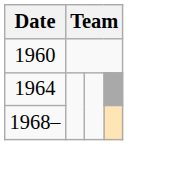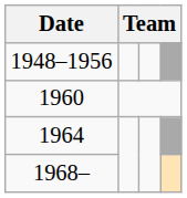+ row: 1948–1956
